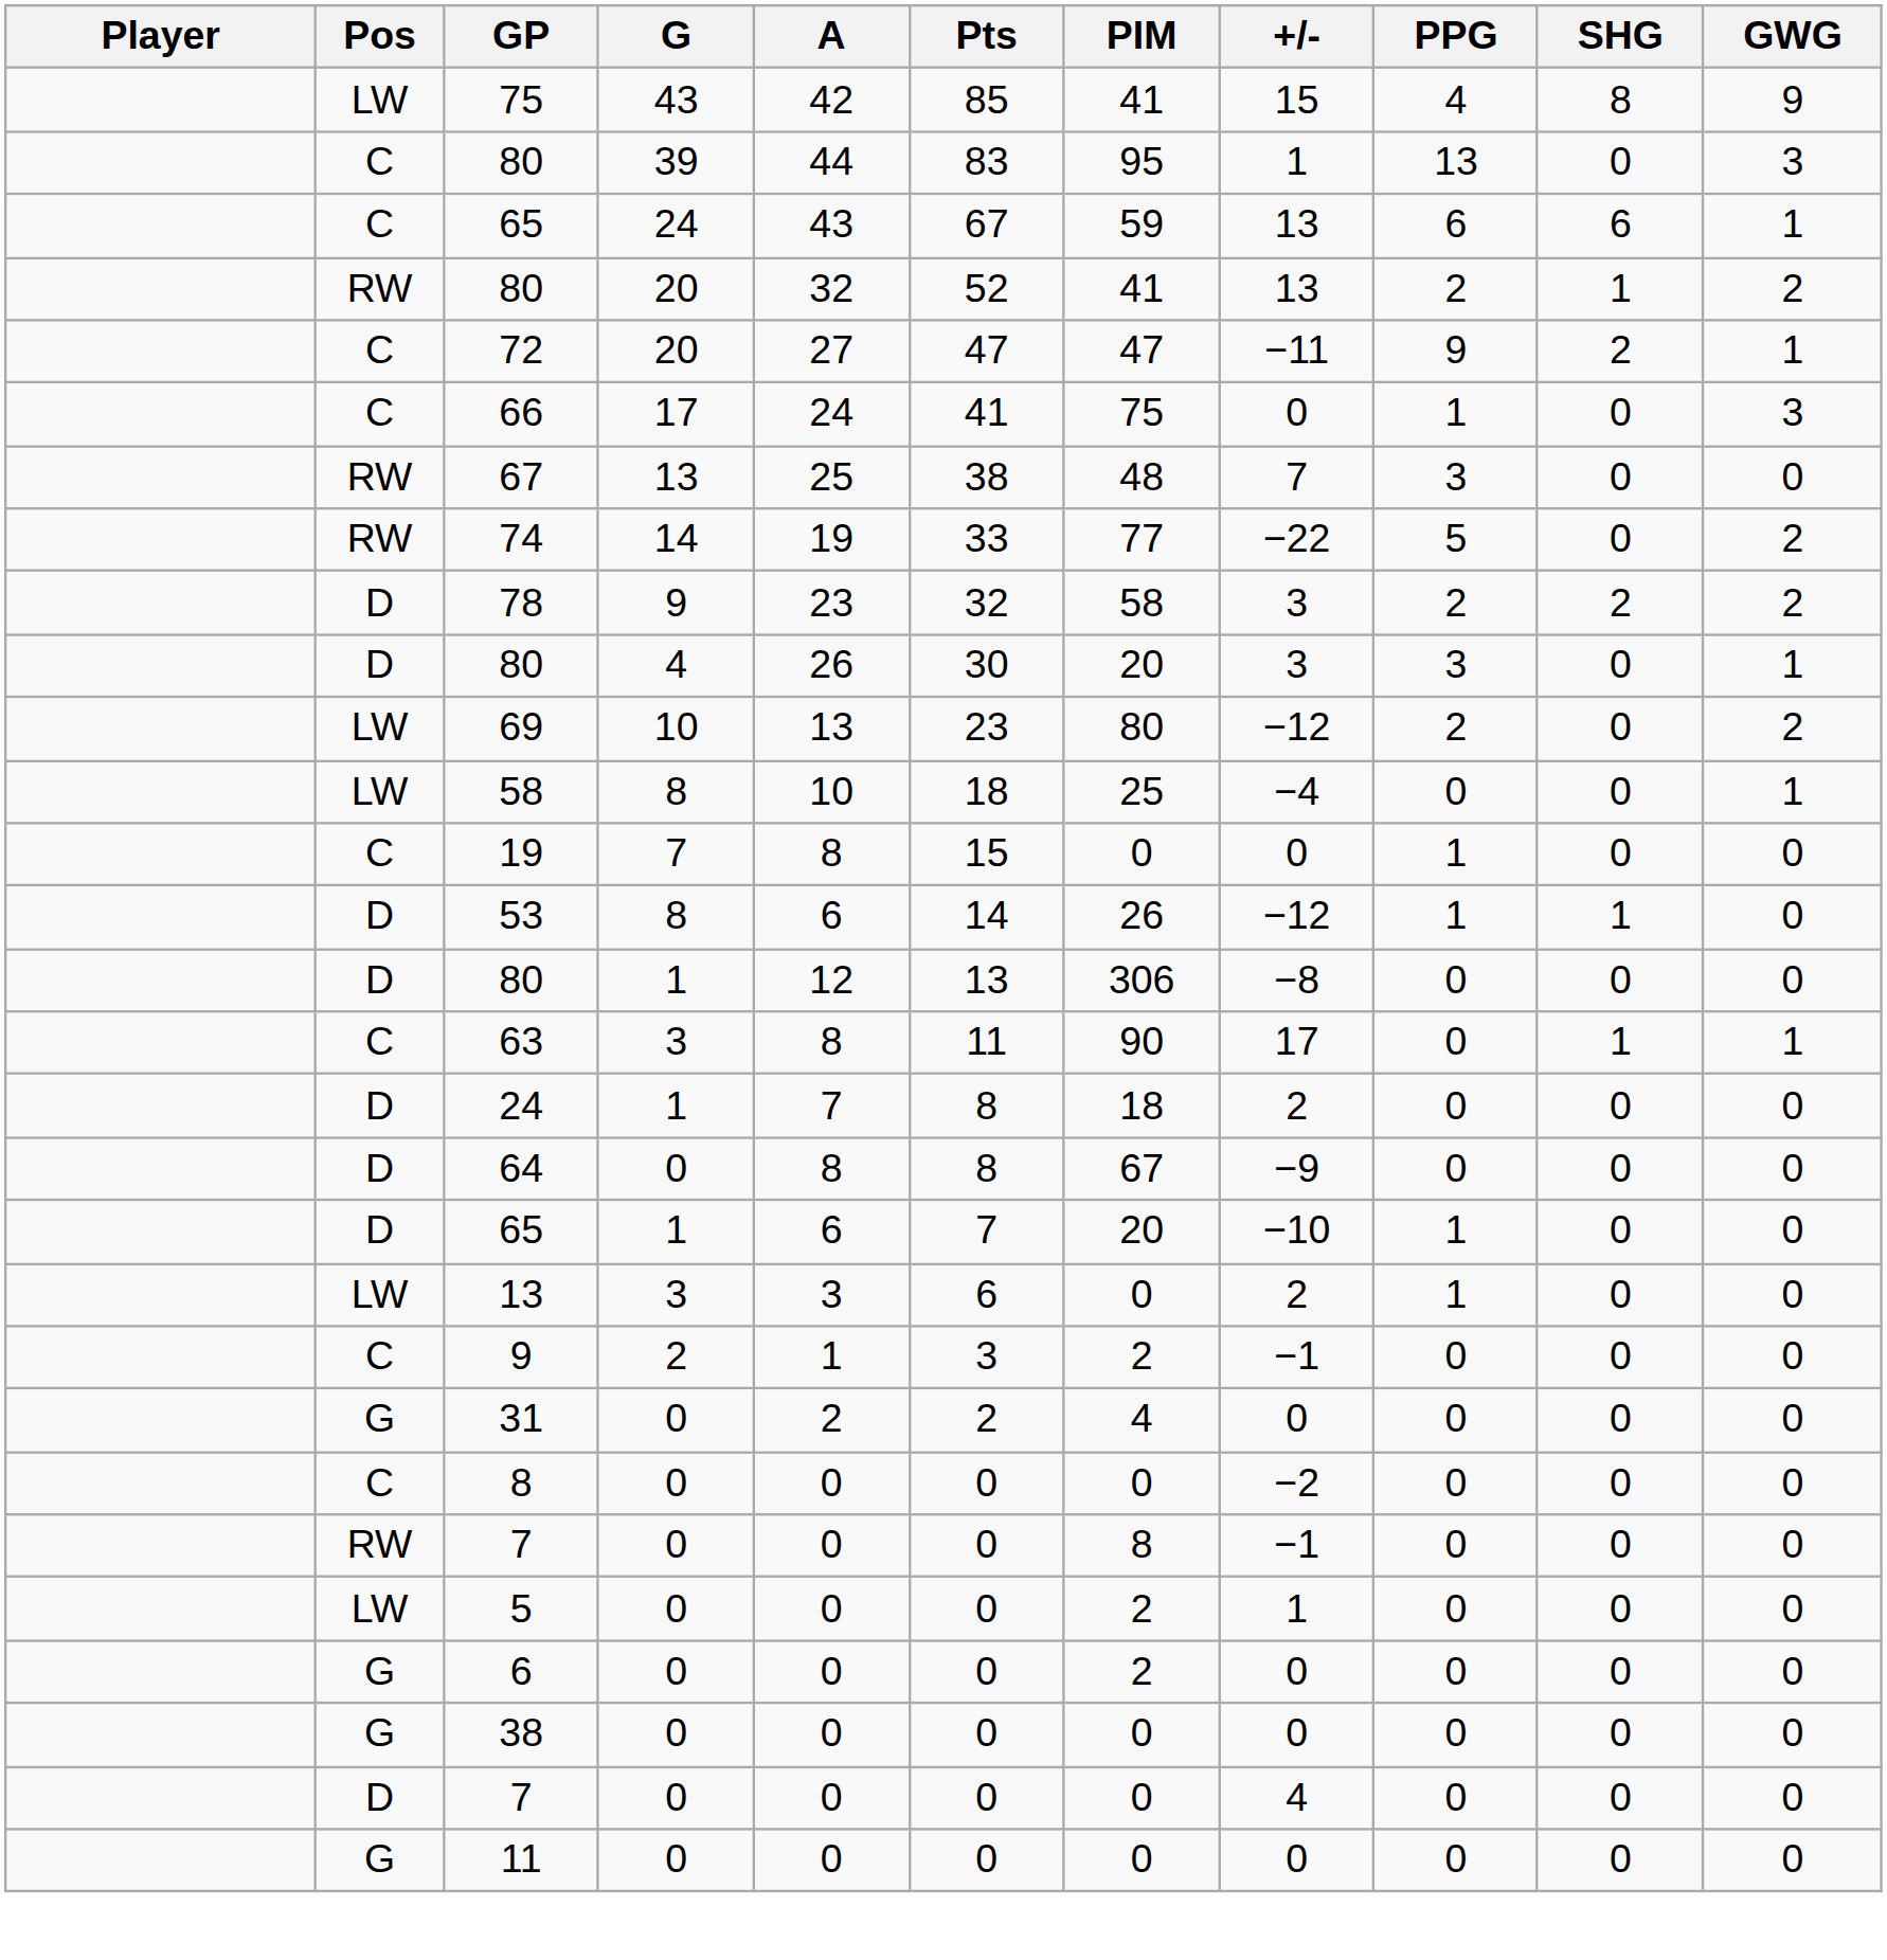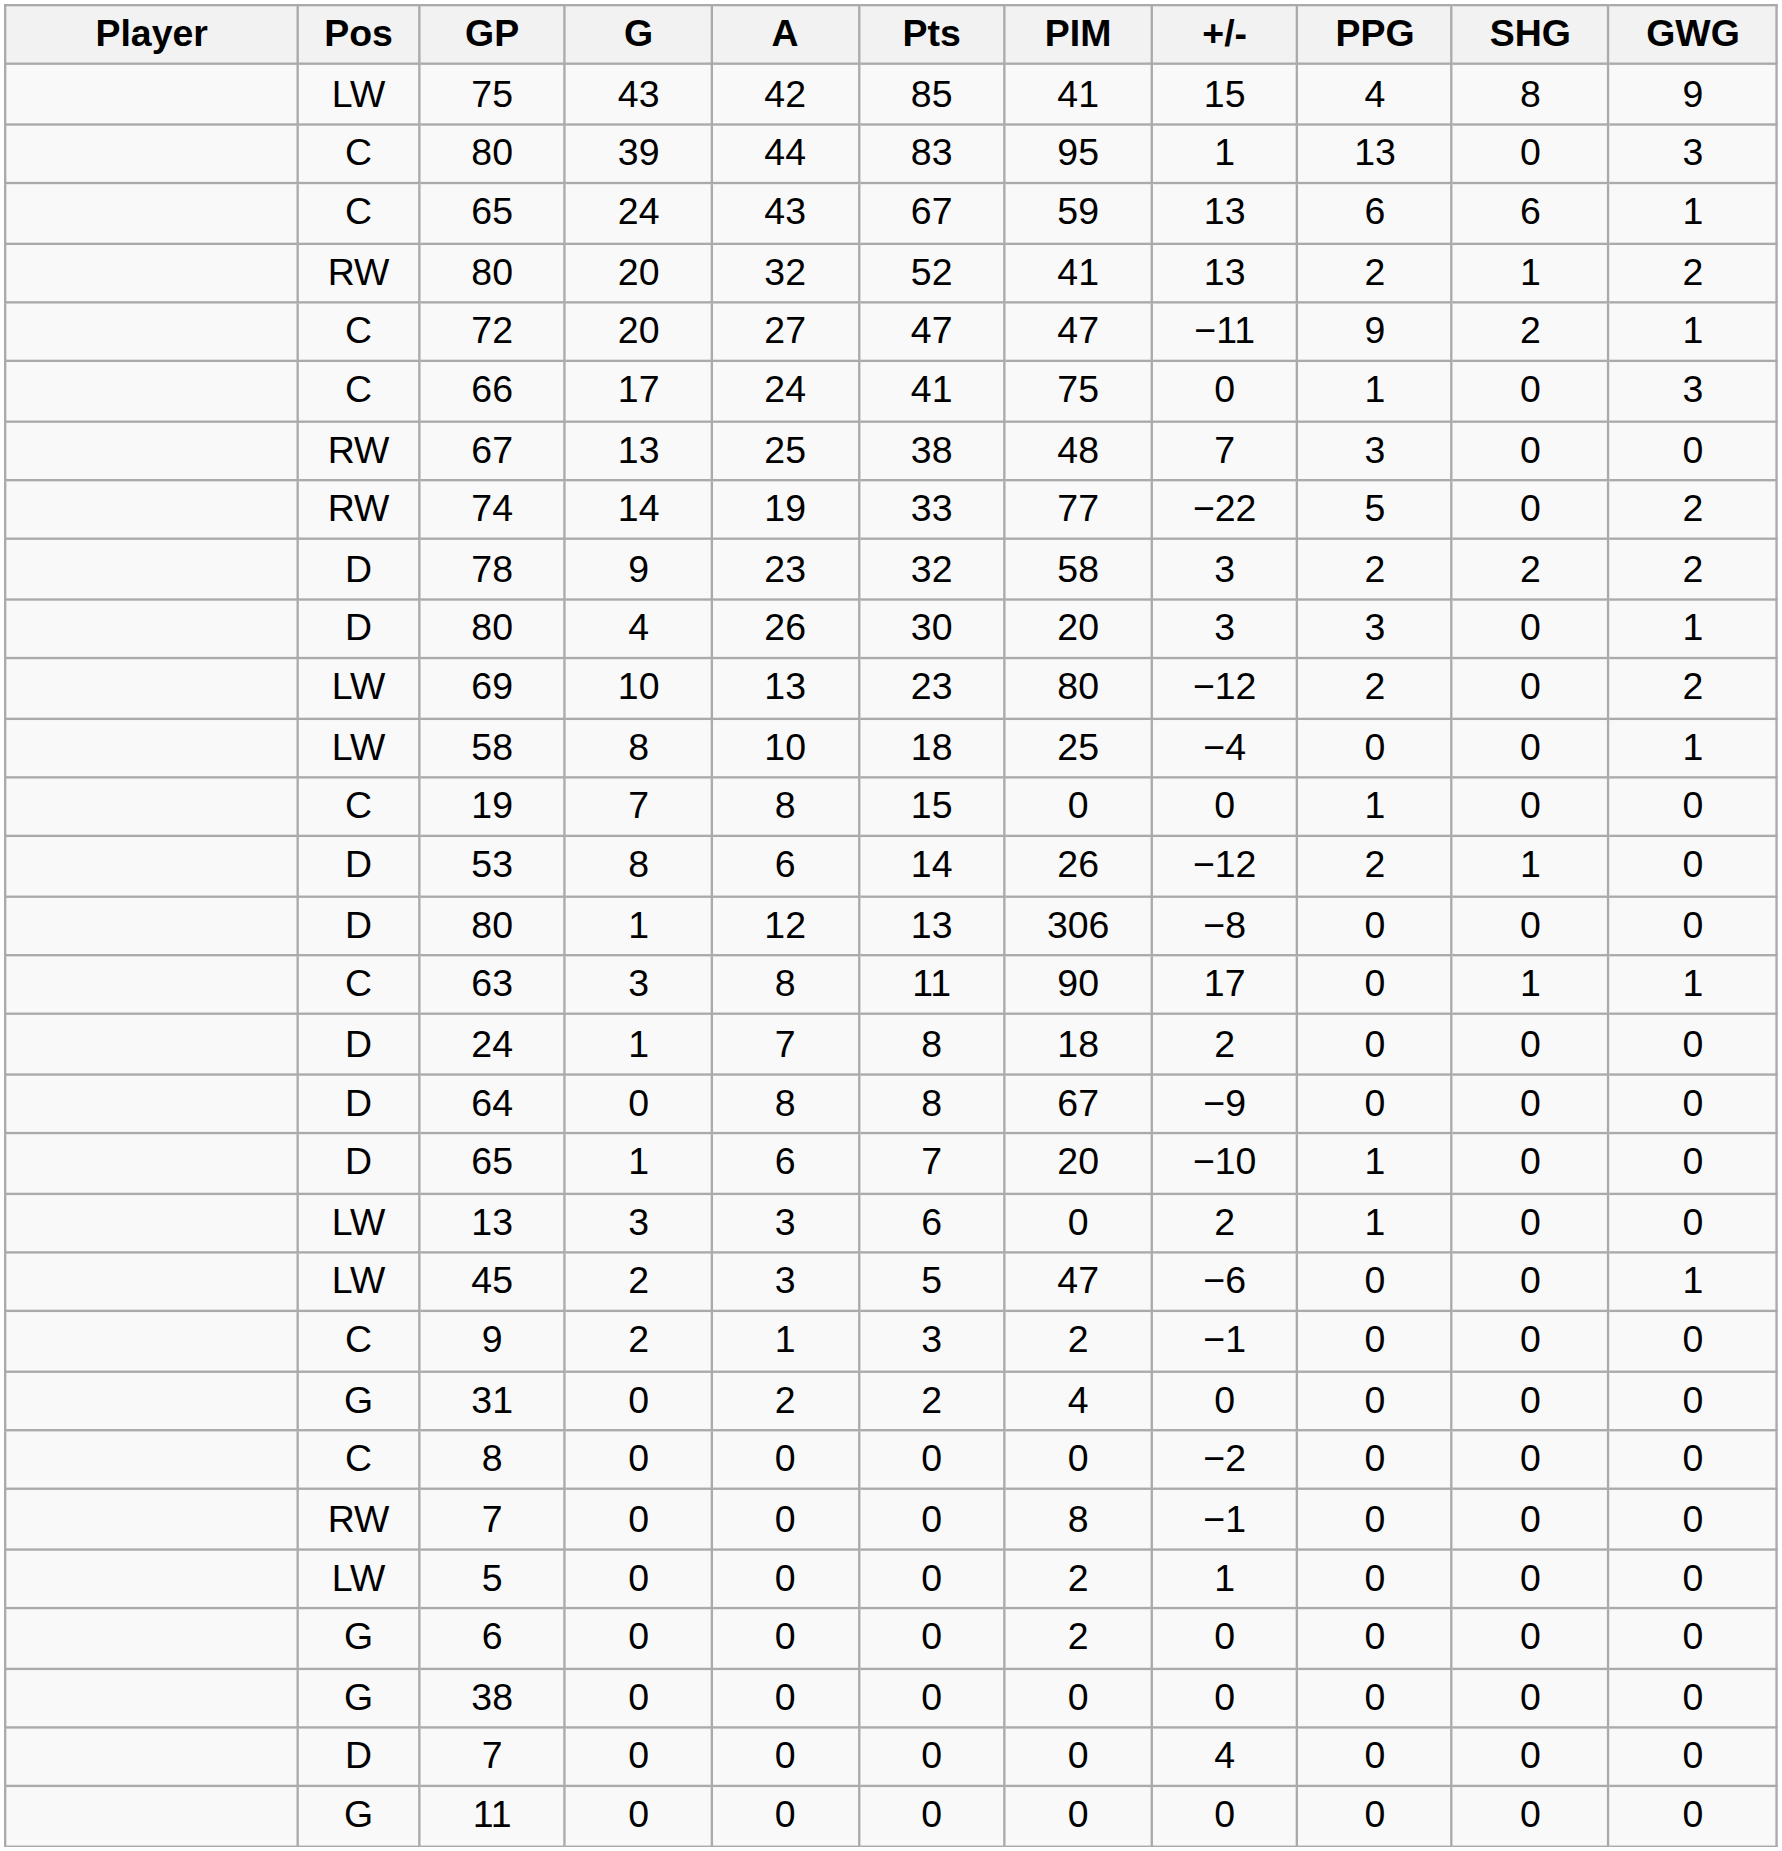53 | PPG: 1 -> 2
+ row: LW | 45 | 2 | 3 | 5 | 47 | −6 | 0 | 0 | 1
